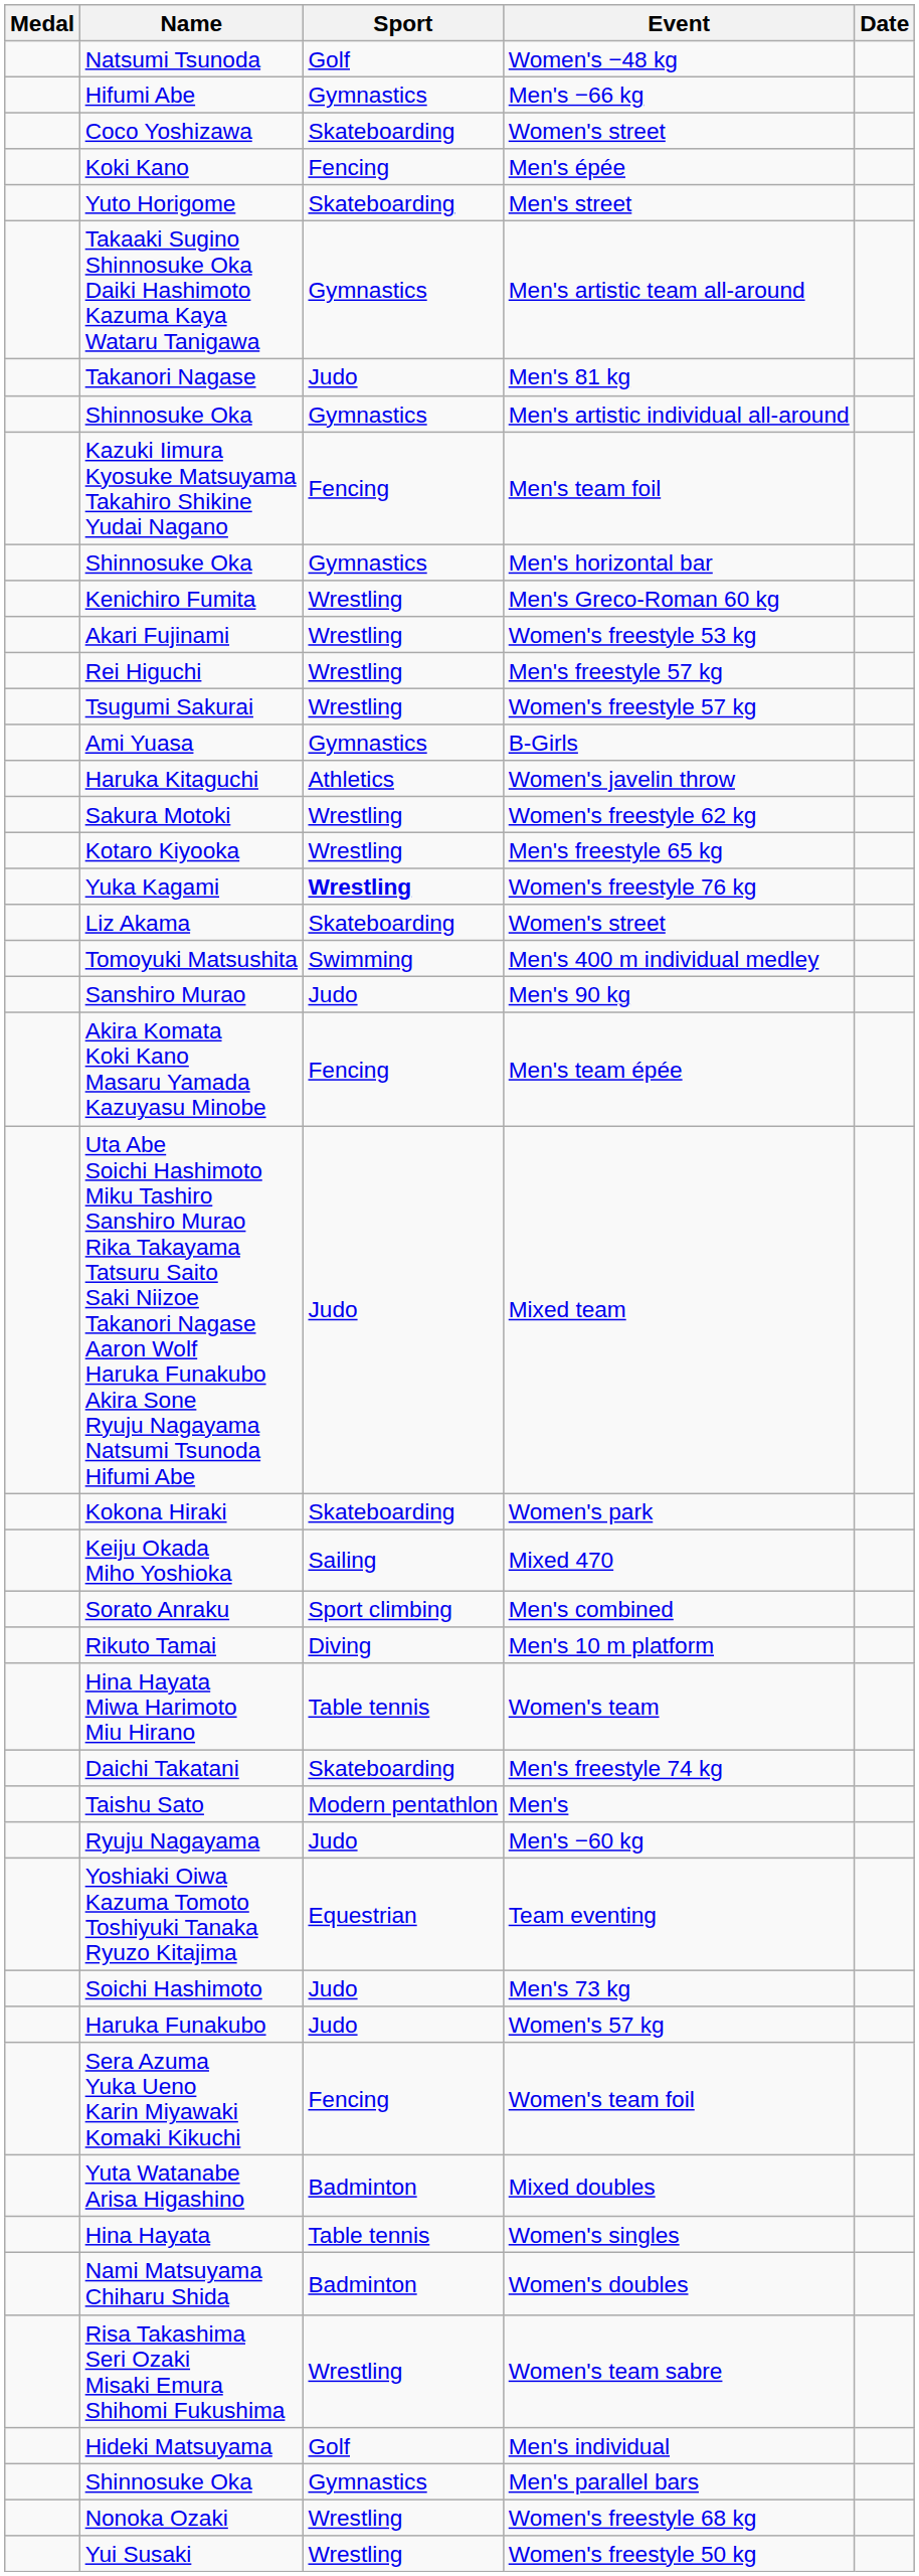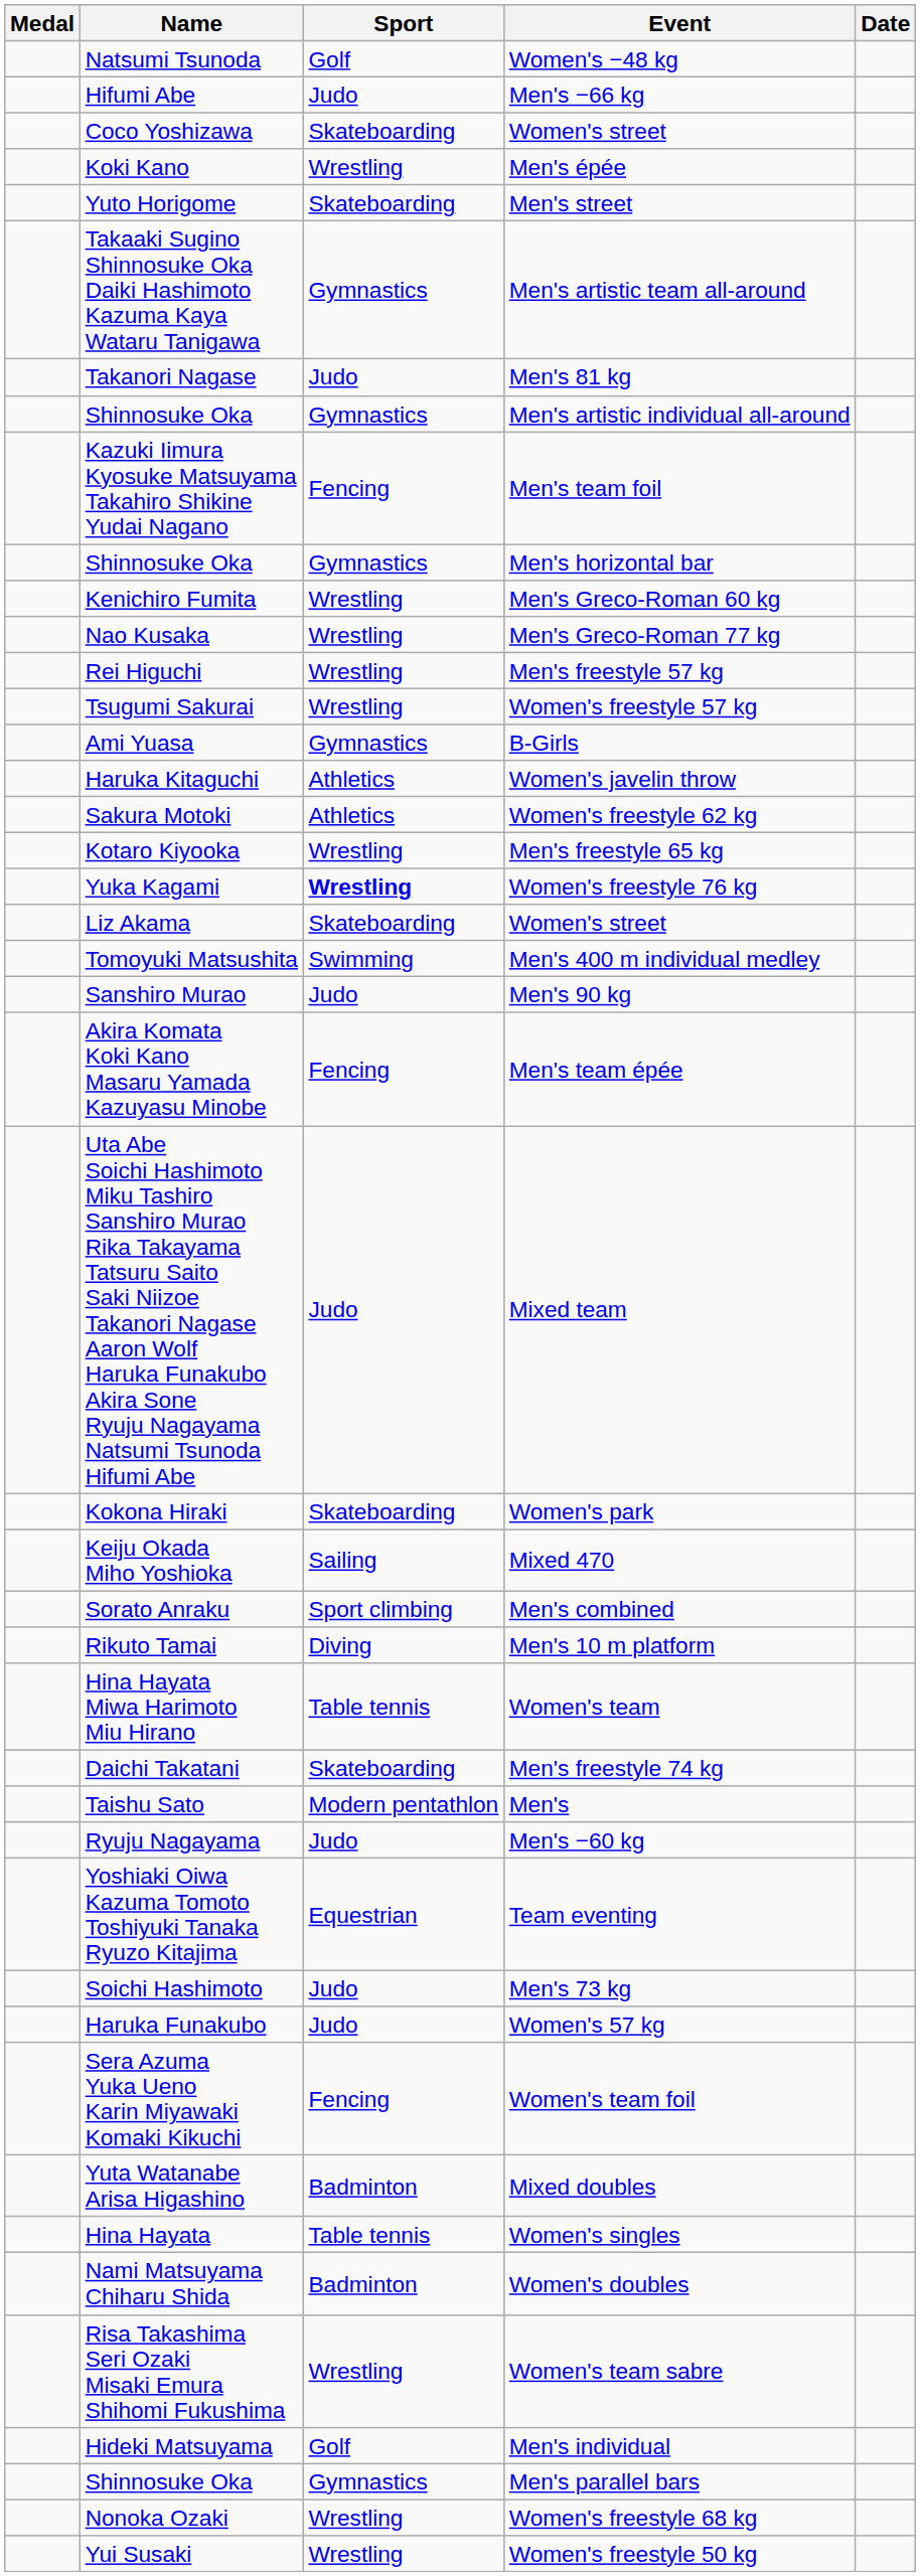Men's −66 kg | Sport: Gymnastics -> Judo
Men's épée | Sport: Fencing -> Wrestling
+ row: Nao Kusaka | Wrestling | Men's Greco-Roman 77 kg
- row: Akari Fujinami | Wrestling | Women's freestyle 53 kg
Women's freestyle 62 kg | Sport: Wrestling -> Athletics
